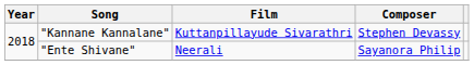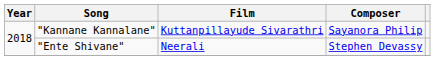"Kannane Kannalane" | Composer: Stephen Devassy -> Sayanora Philip
"Ente Shivane" | Composer: Sayanora Philip -> Stephen Devassy
